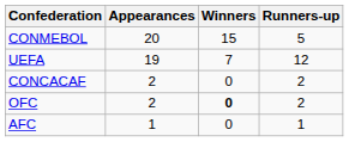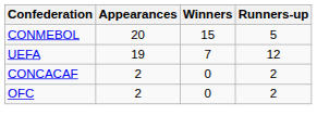OFC | Winners: bold -> normal
- row: AFC | 1 | 0 | 1
